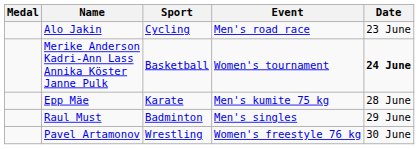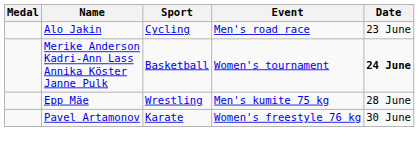Epp Mäe | Sport: Karate -> Wrestling
- row: Raul Must | Badminton | Men's singles | 29 June
Pavel Artamonov | Sport: Wrestling -> Karate
